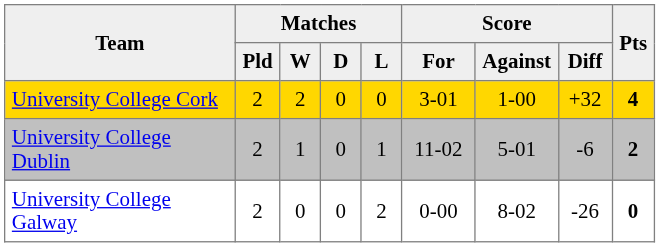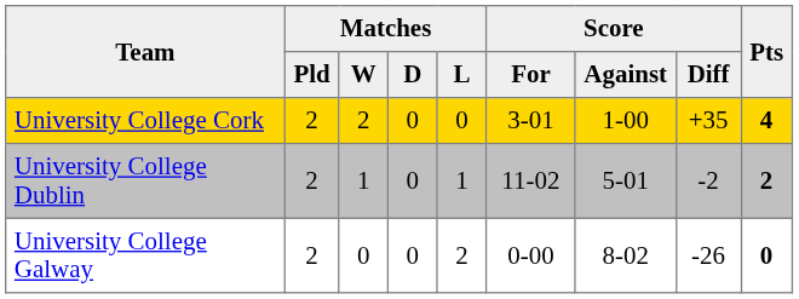University College Cork | Score / Diff: +32 -> +35
University College Dublin | Score / Diff: -6 -> -2
